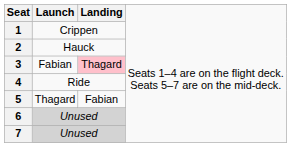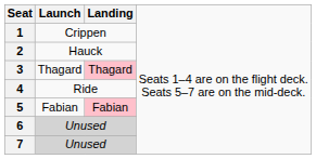3 | column 2: Fabian -> Thagard
5 | column 2: Thagard -> Fabian
5 | column 3: no background -> pink background
